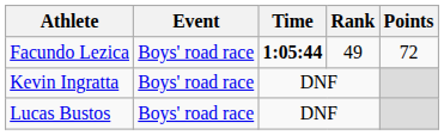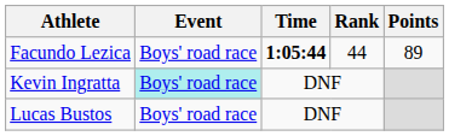Facundo Lezica | Rank: 49 -> 44
Facundo Lezica | Points: 72 -> 89
Kevin Ingratta | Event: no background -> paleturquoise background
